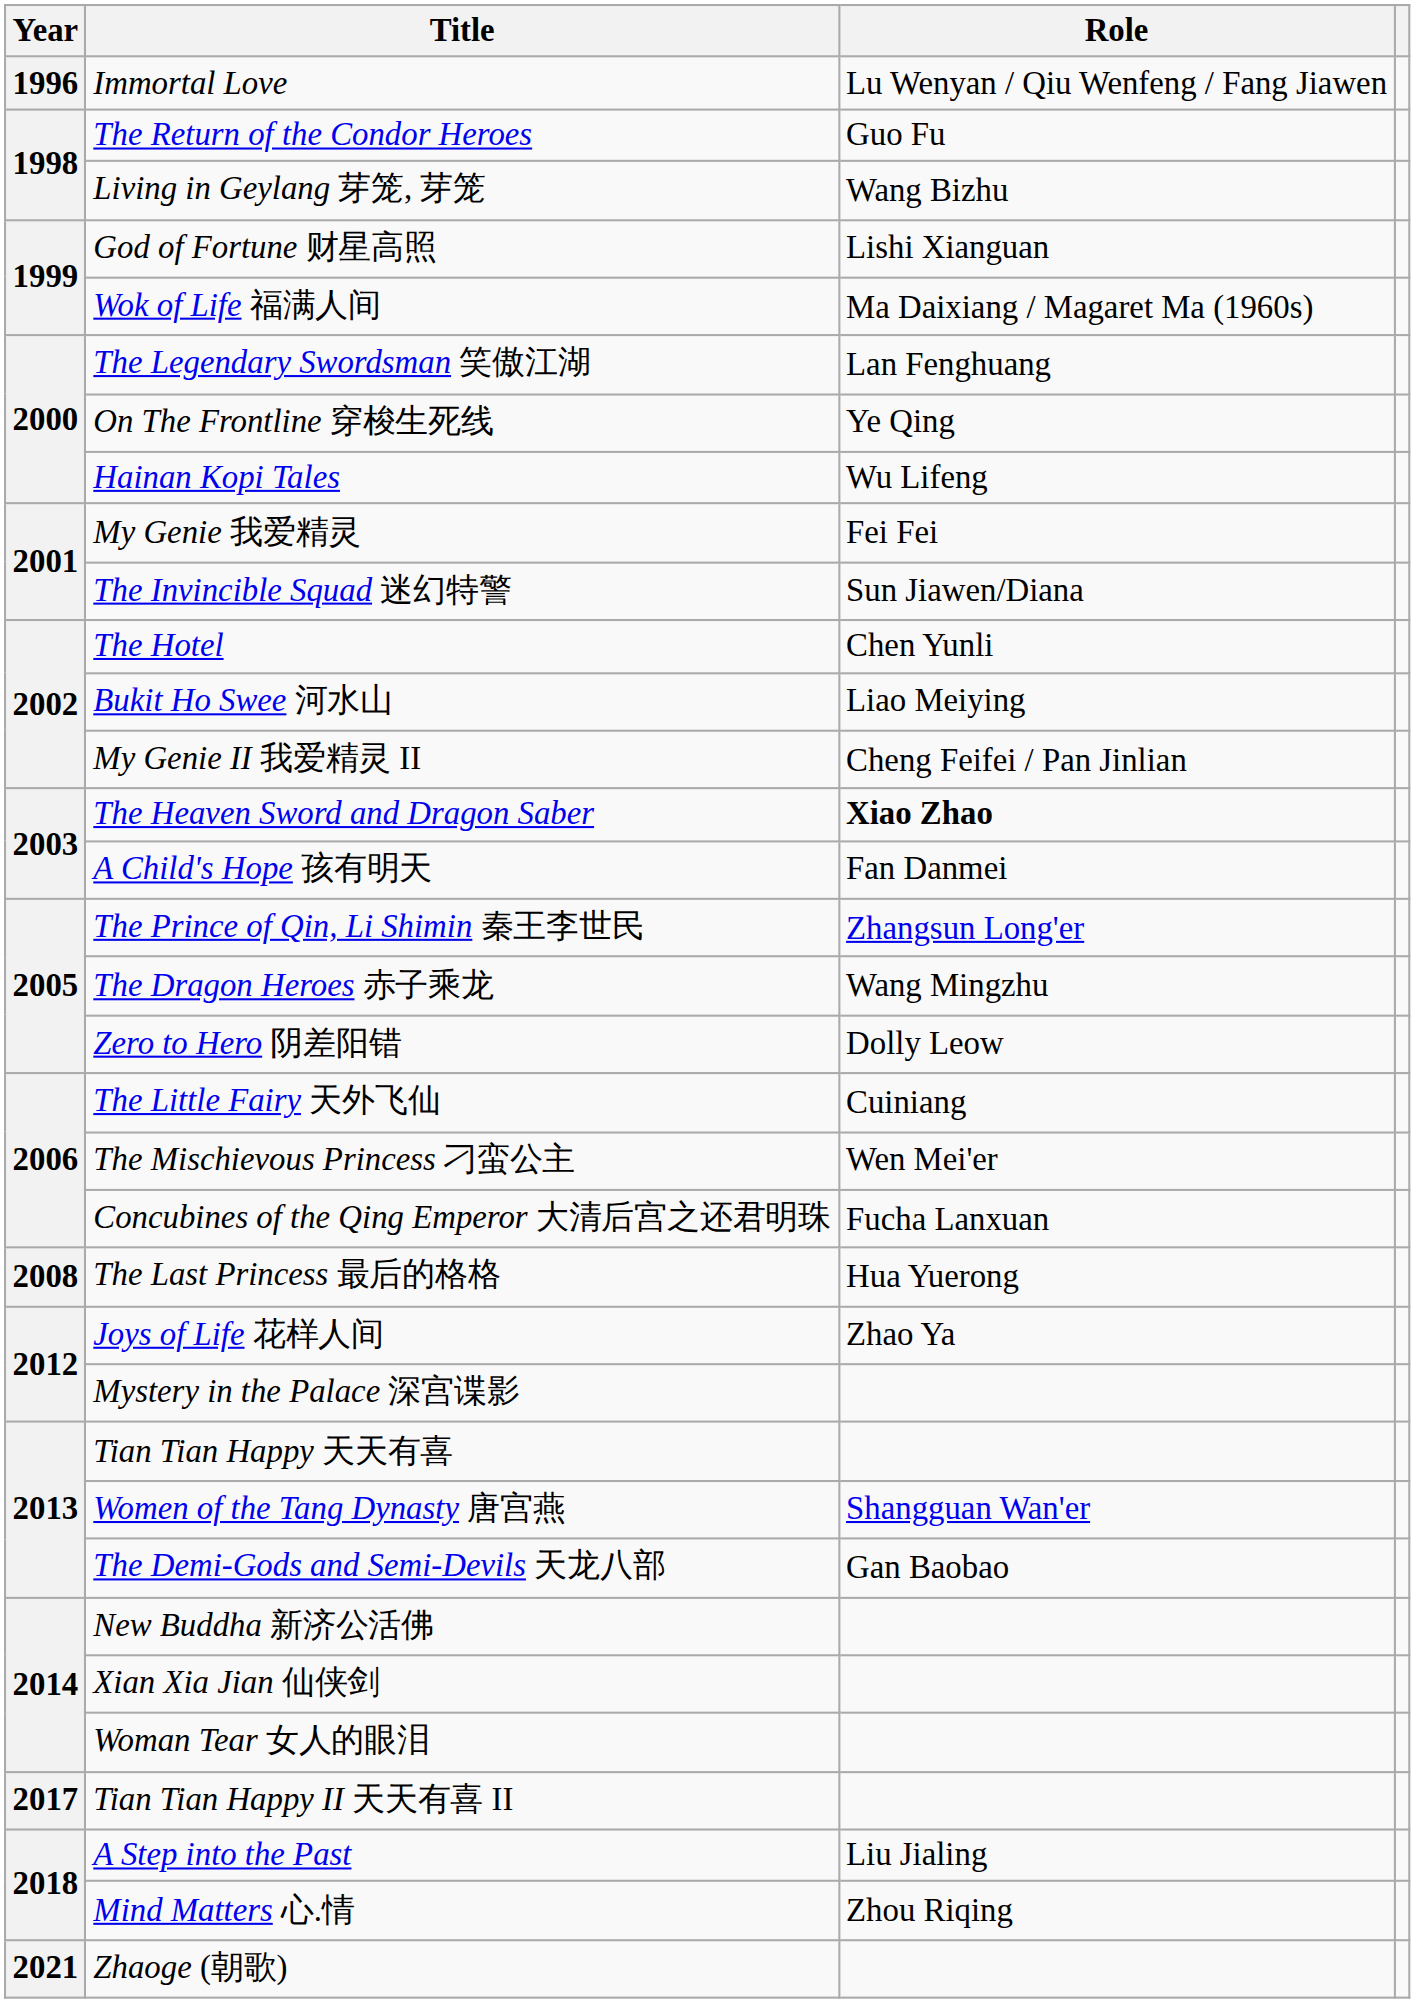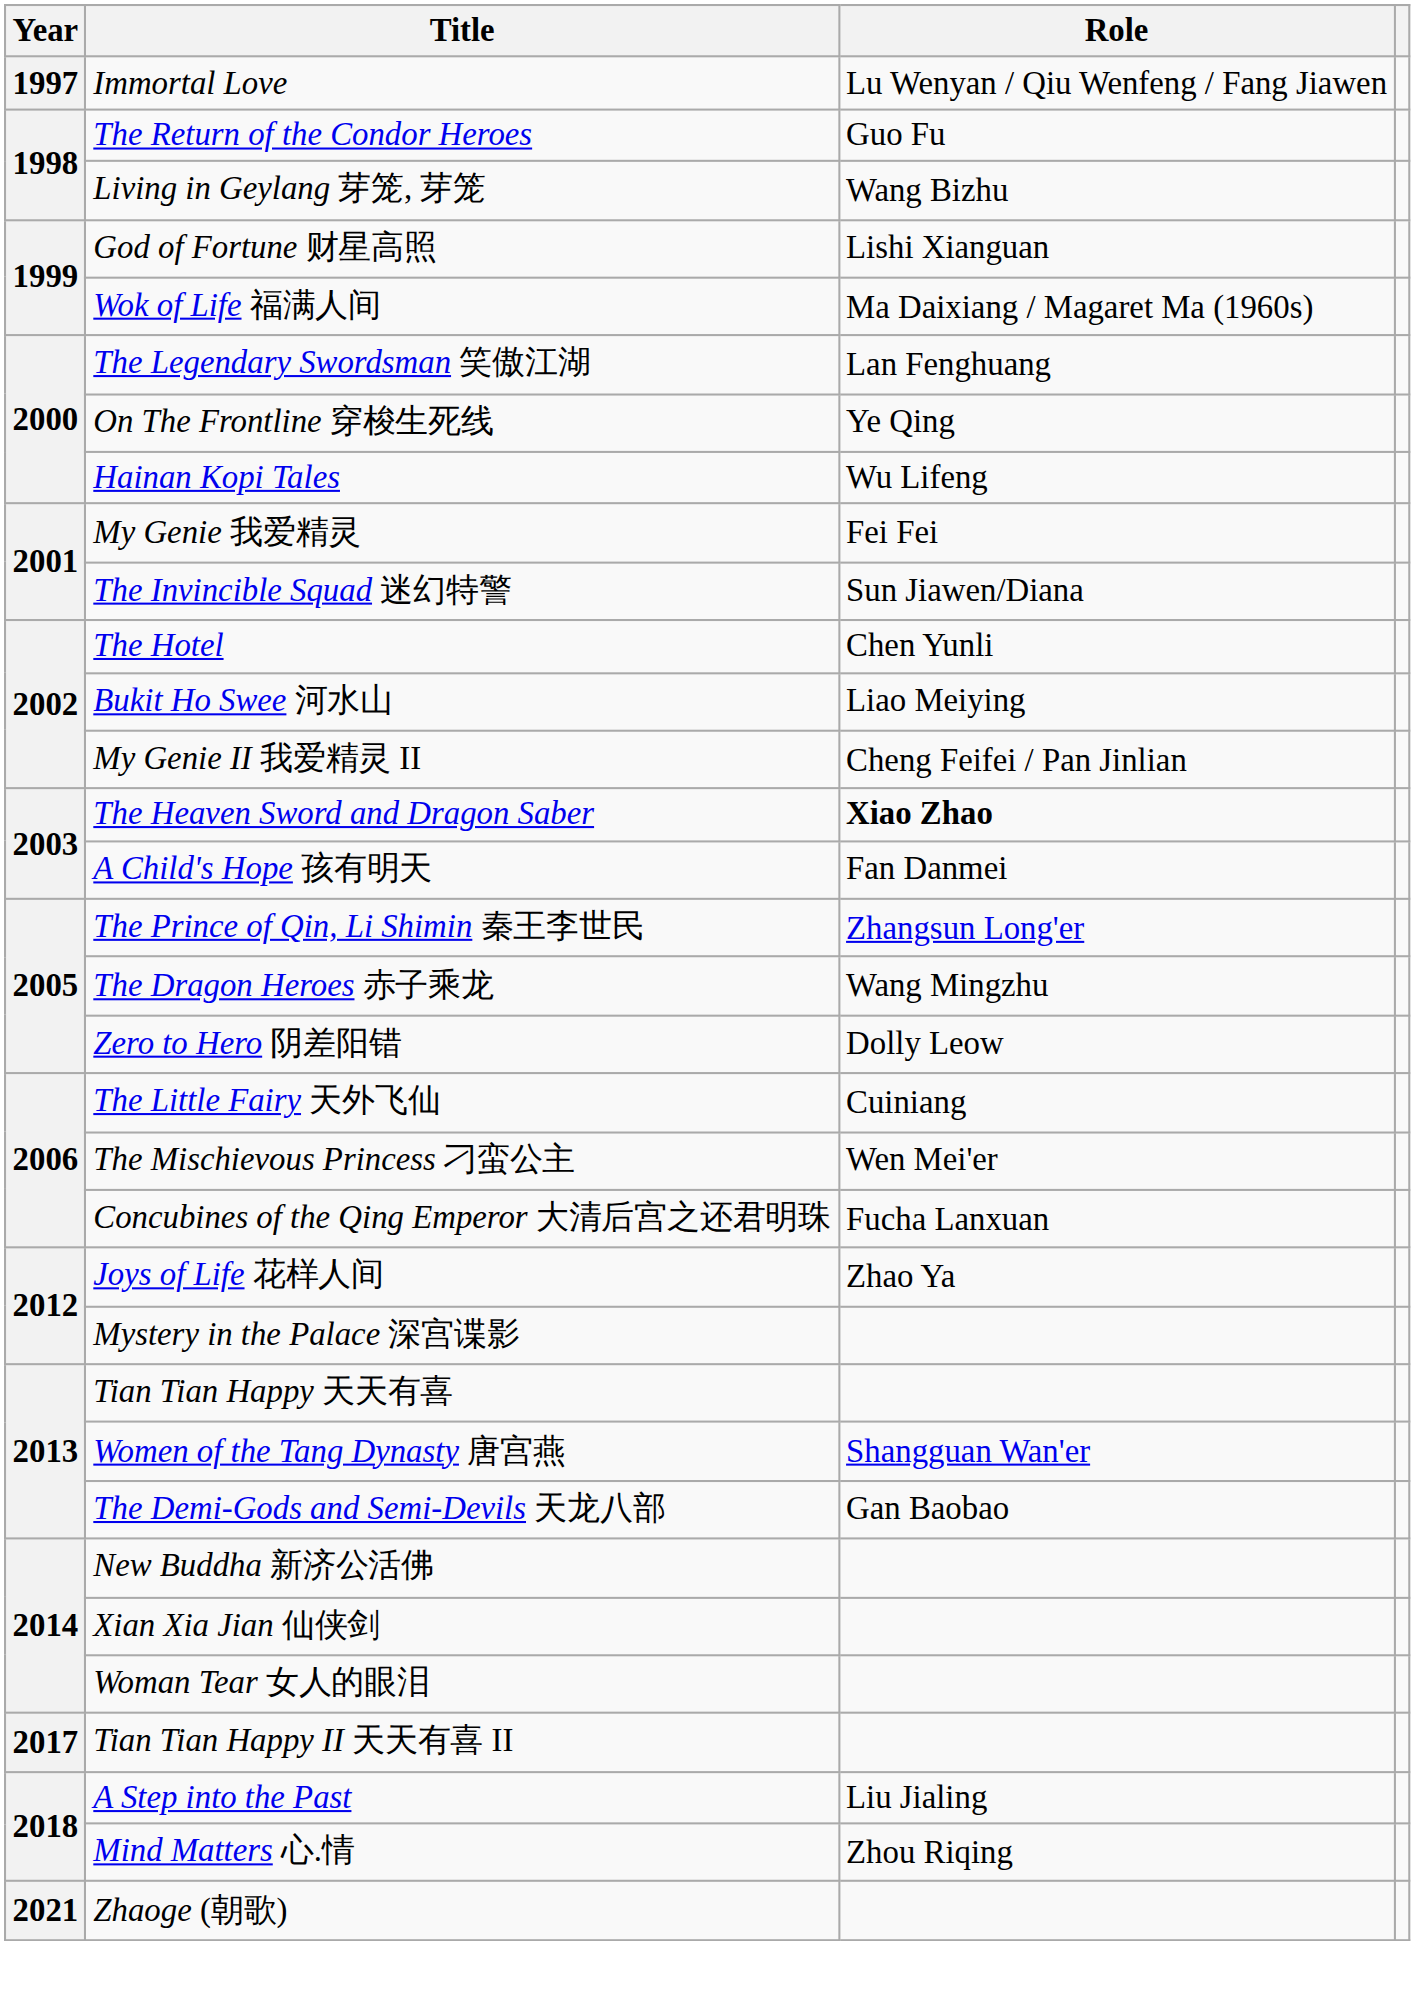Immortal Love | Year: 1996 -> 1997
- row: 2008 | The Last Princess 最后的格格 | Hua Yuerong
